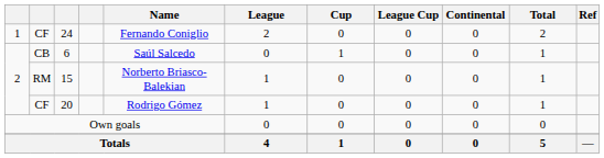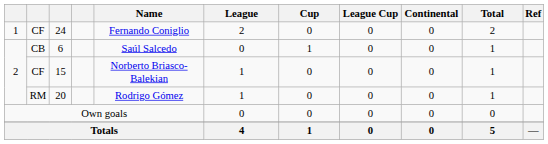15 | column 2: RM -> CF
20 | column 2: CF -> RM
